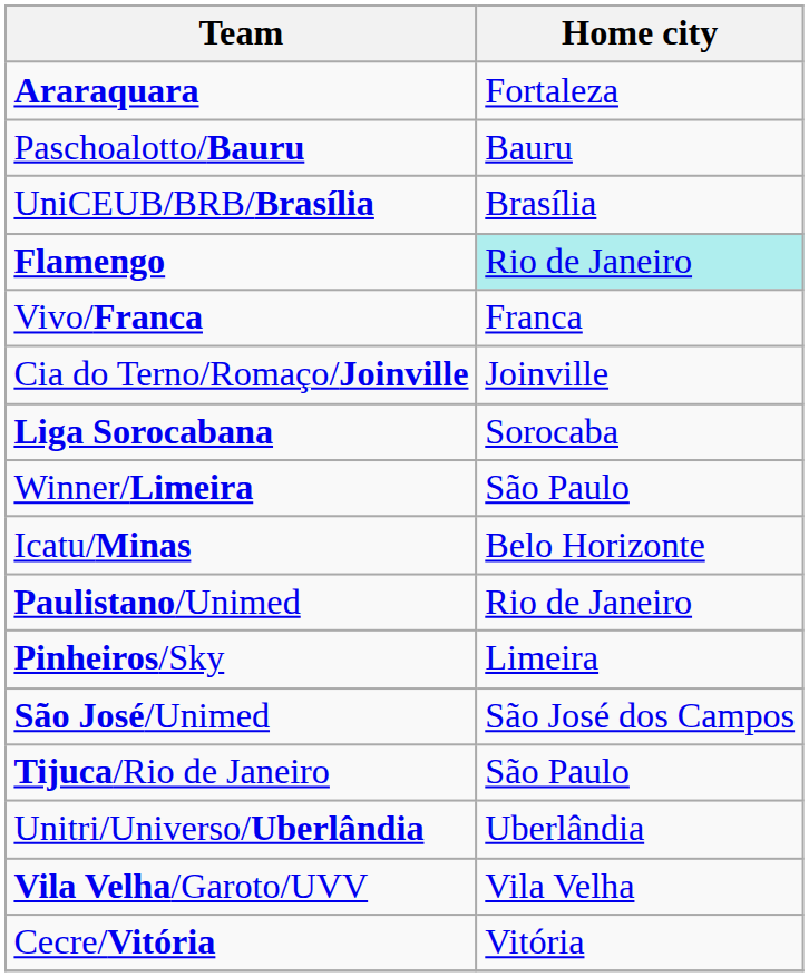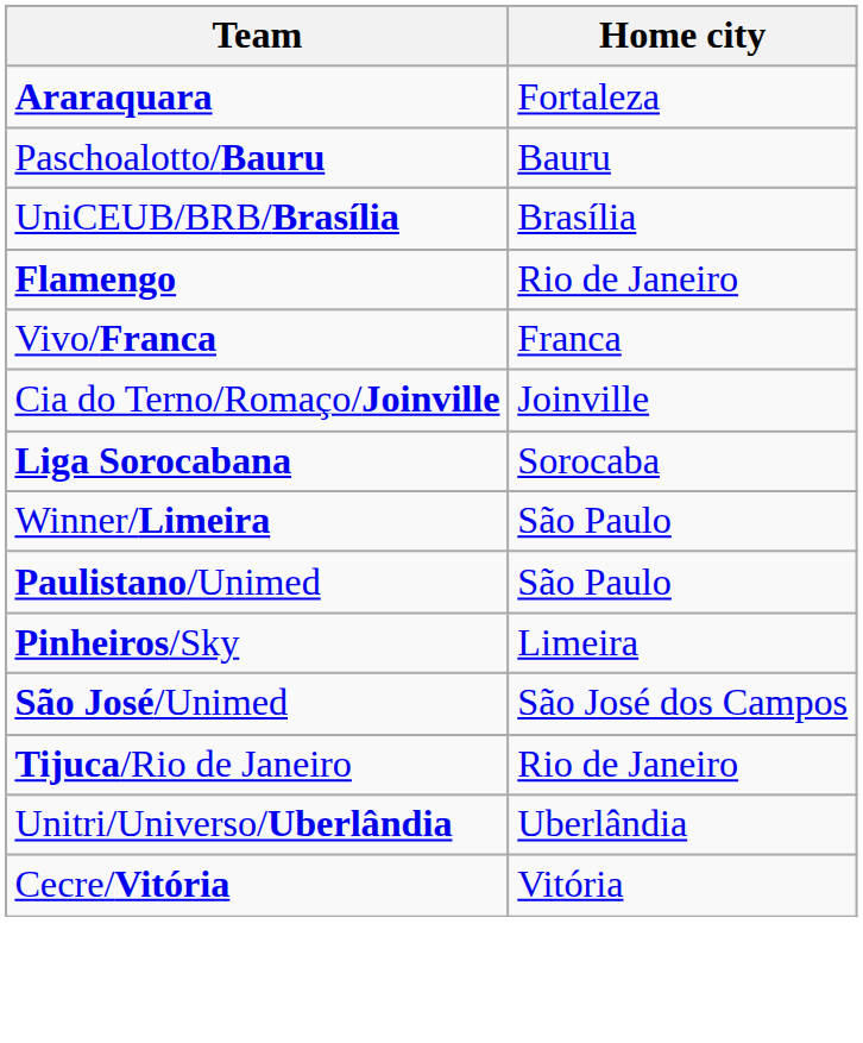Flamengo | Home city: paleturquoise background -> no background
- row: Icatu/Minas | Belo Horizonte
Paulistano/Unimed | Home city: Rio de Janeiro -> São Paulo
Tijuca/Rio de Janeiro | Home city: São Paulo -> Rio de Janeiro
- row: Vila Velha/Garoto/UVV | Vila Velha
